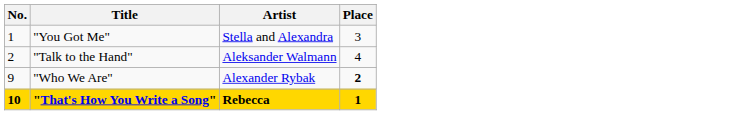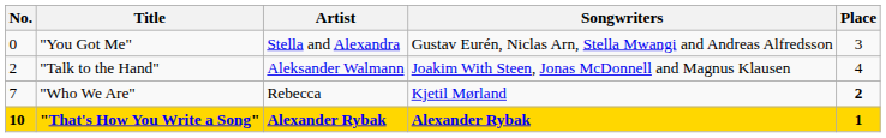+ column: Songwriters | Gustav Eurén, Niclas Arn, Stella Mwangi and Andreas Alfredsson | Joakim With Steen, Jonas McDonnell and Magnus Klausen | Kjetil Mørland | Alexander Rybak
"You Got Me" | No.: 1 -> 0
"Who We Are" | No.: 9 -> 7
"Who We Are" | Artist: Alexander Rybak -> Rebecca
"That's How You Write a Song" | Artist: Rebecca -> Alexander Rybak
